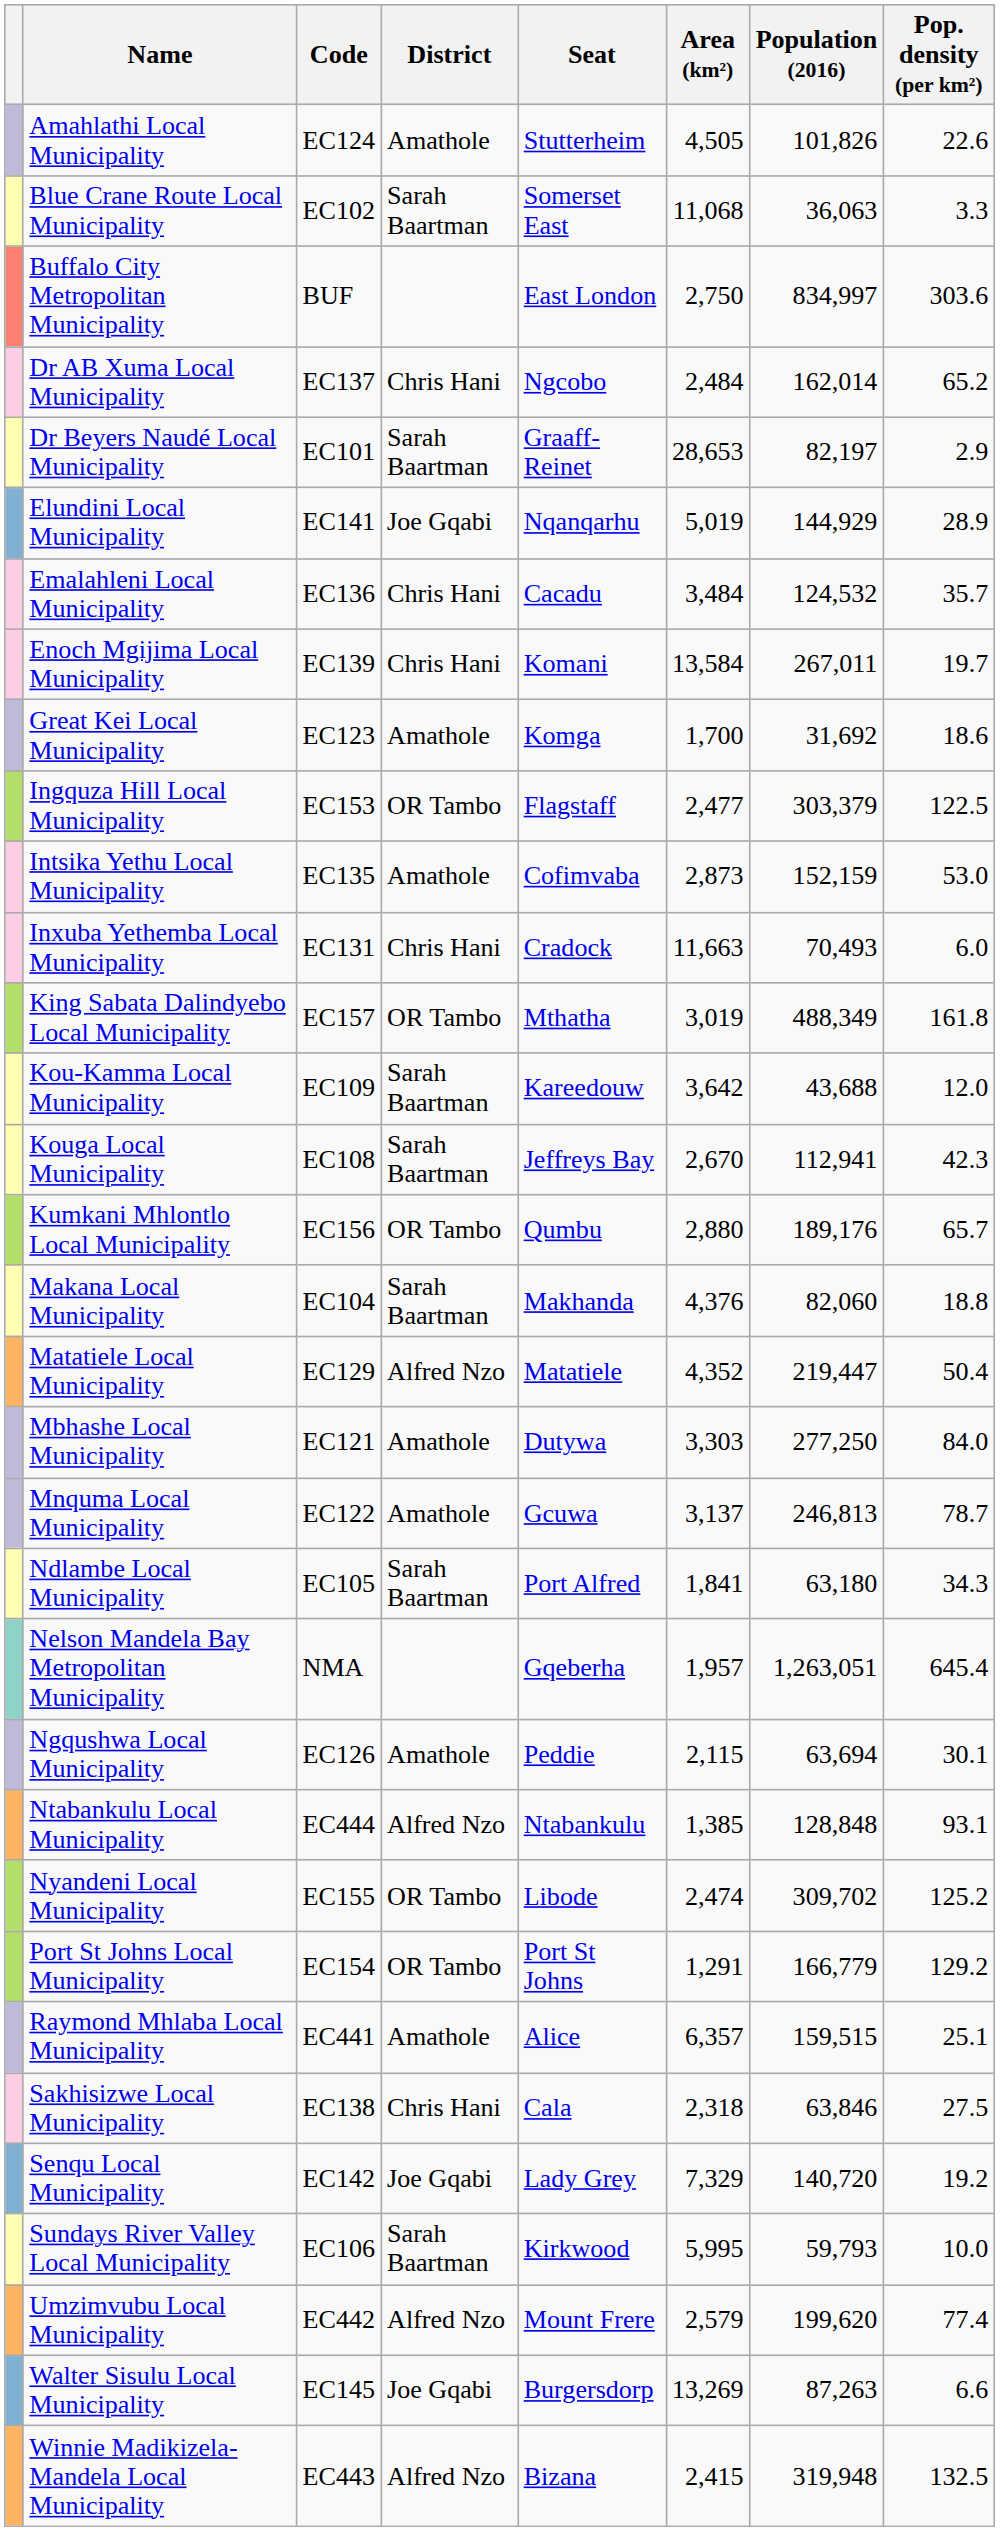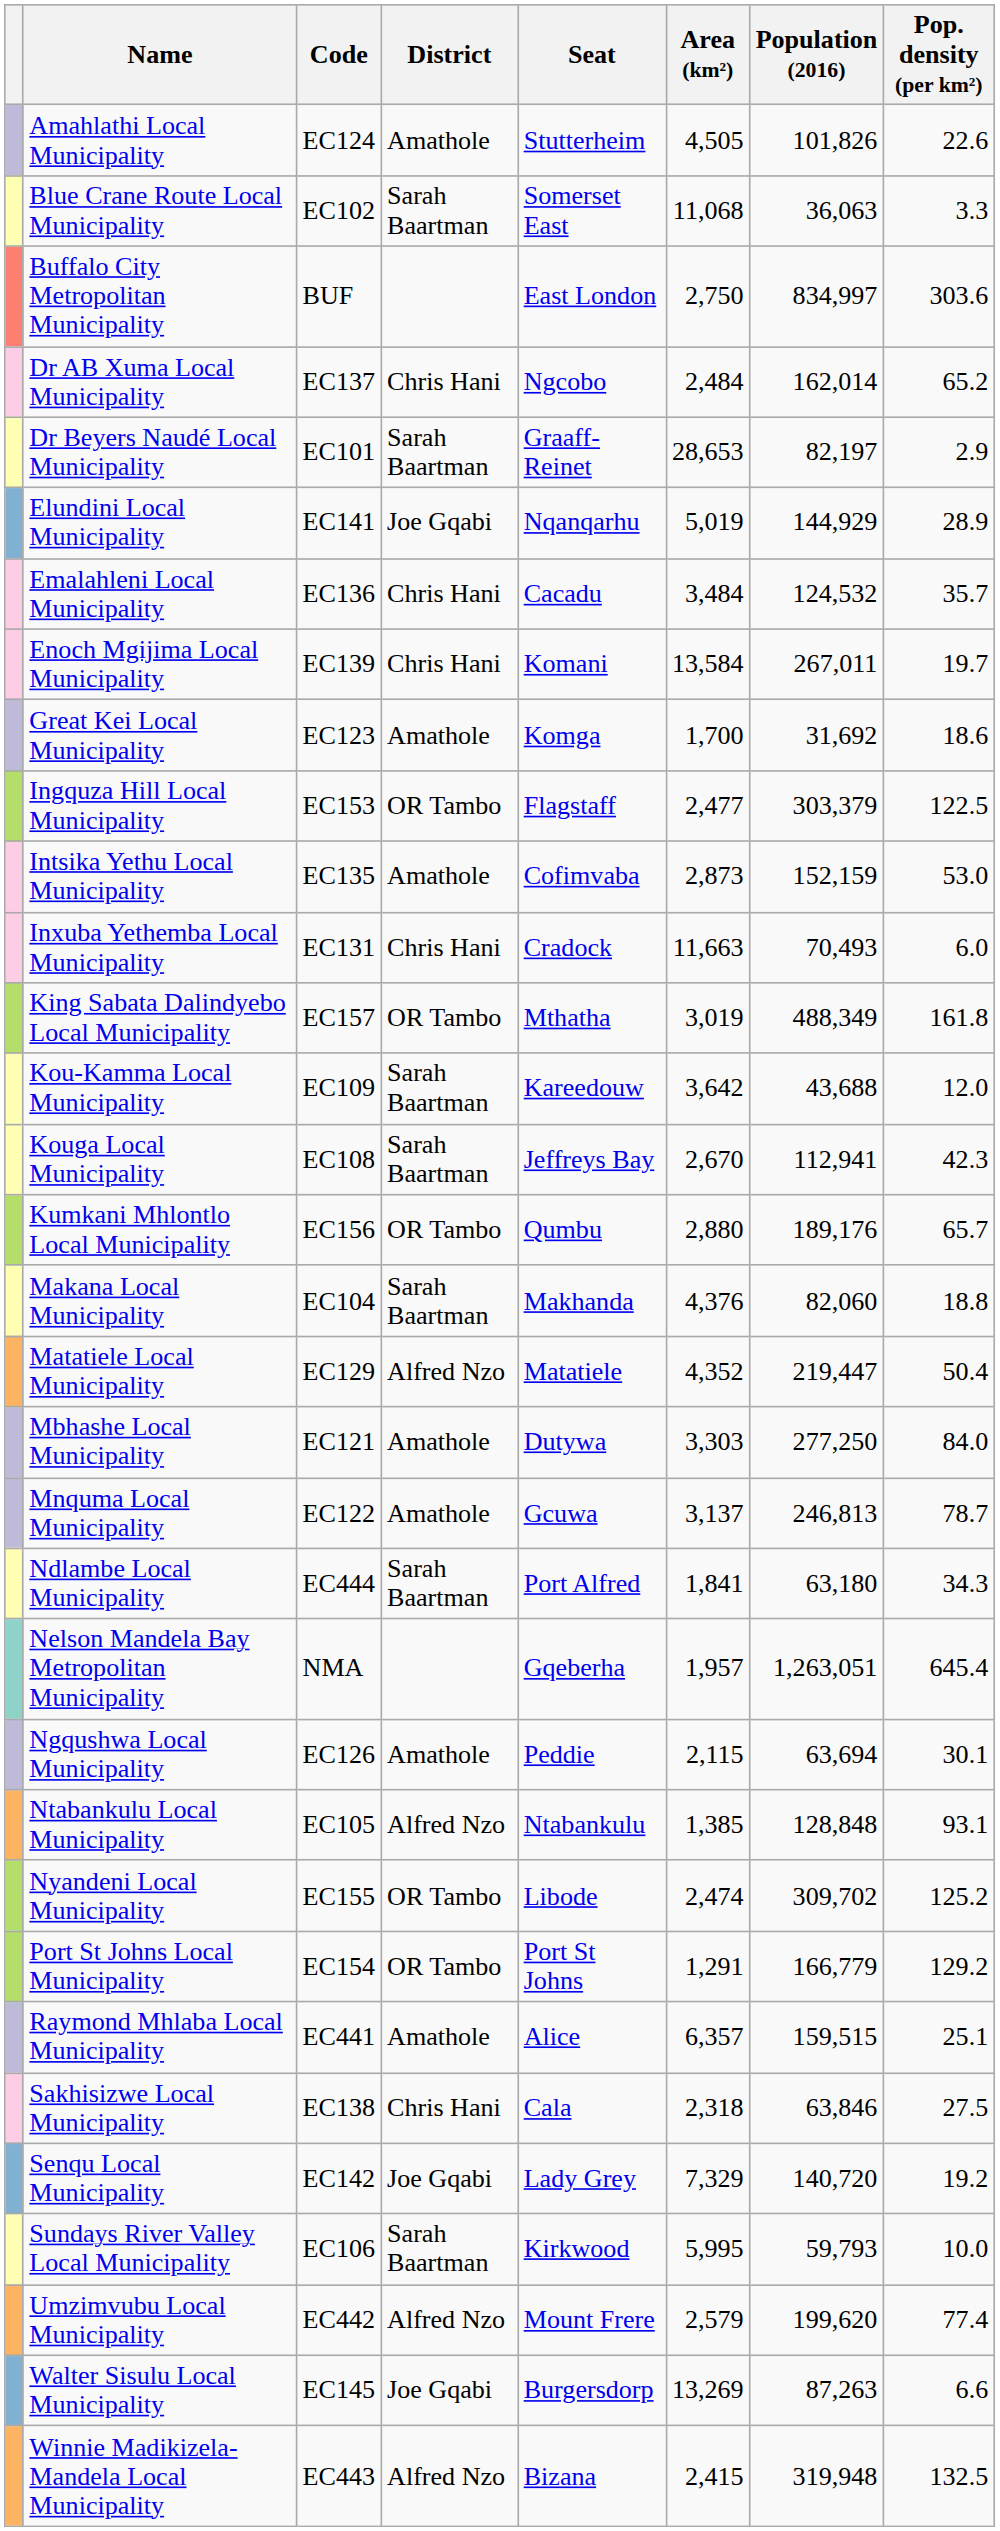Ndlambe Local Municipality | Code: EC105 -> EC444
Ntabankulu Local Municipality | Code: EC444 -> EC105
